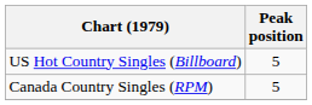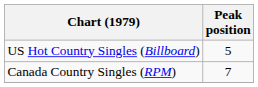Canada Country Singles (RPM) | Peak position: 5 -> 7
